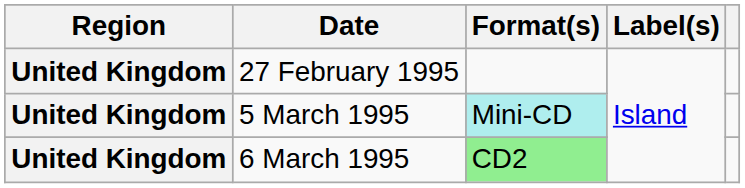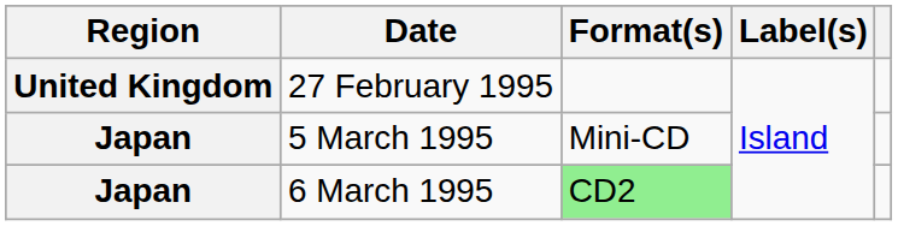5 March 1995 | Region: United Kingdom -> Japan
5 March 1995 | Format(s): paleturquoise background -> no background
6 March 1995 | Region: United Kingdom -> Japan
